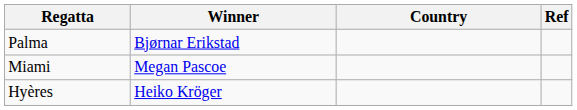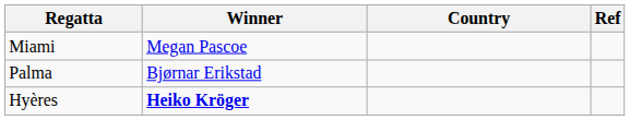rows swapped: Miami <-> Palma
Hyères | Winner: normal -> bold
